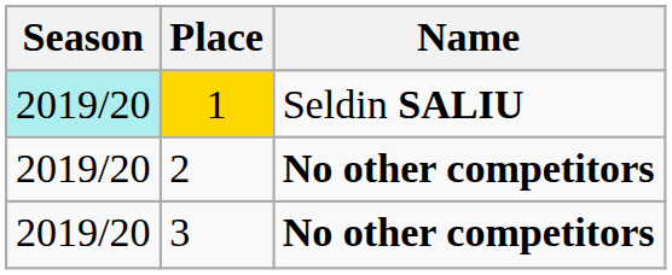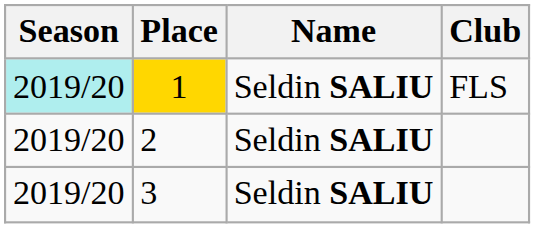+ column: Club | FLS
2 | Name: No other competitors -> Seldin SALIU
3 | Name: No other competitors -> Seldin SALIU
